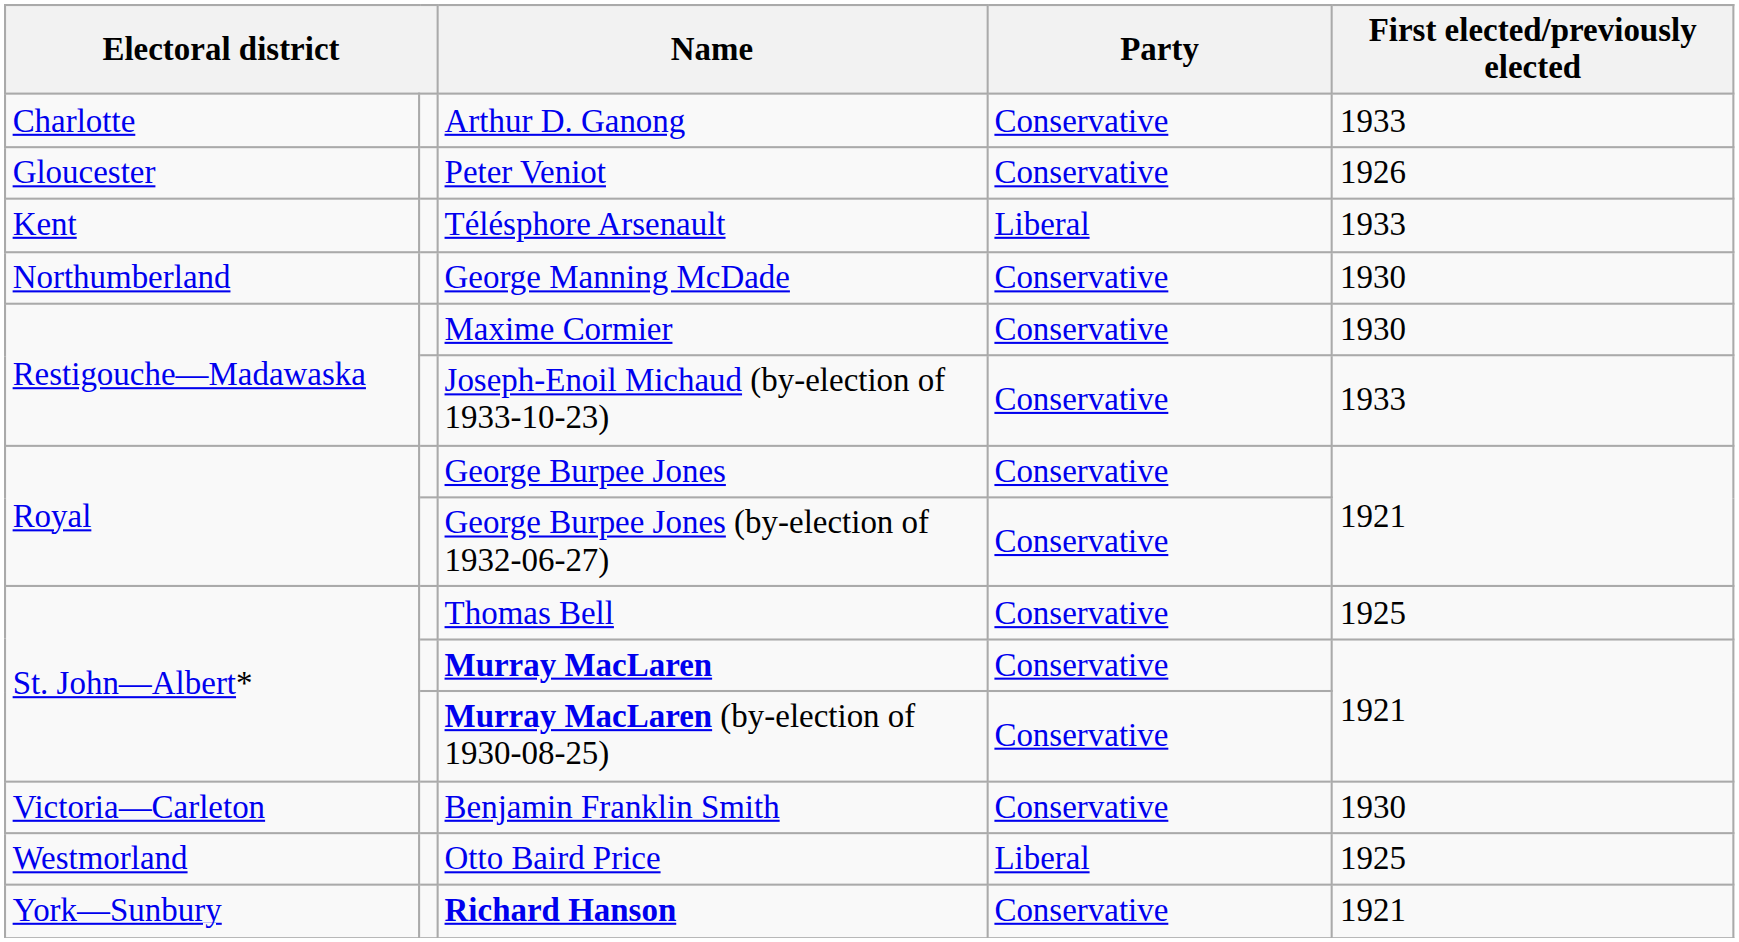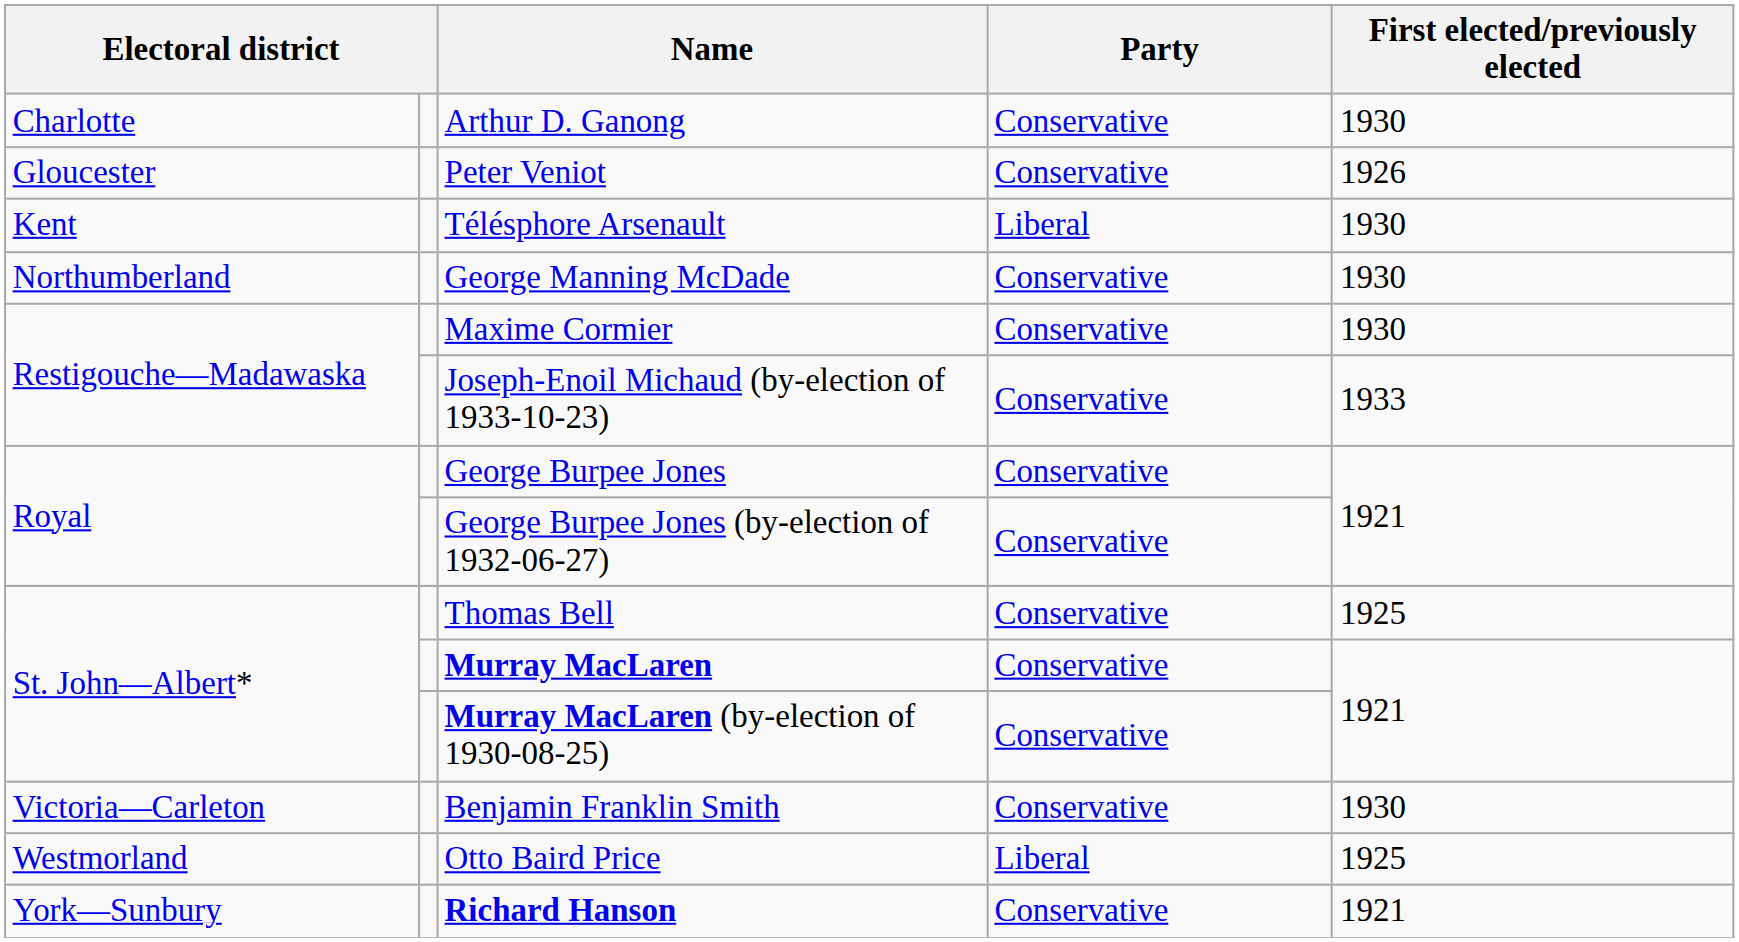Arthur D. Ganong | First elected/previously elected: 1933 -> 1930
Télésphore Arsenault | First elected/previously elected: 1933 -> 1930
